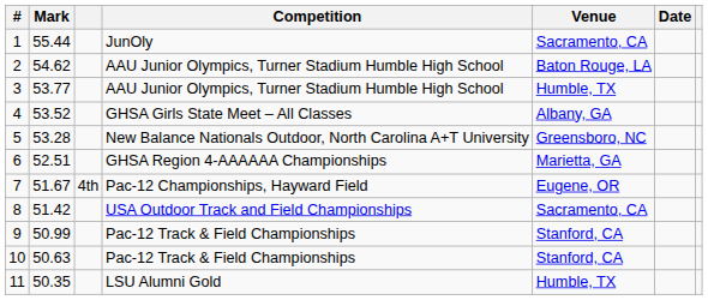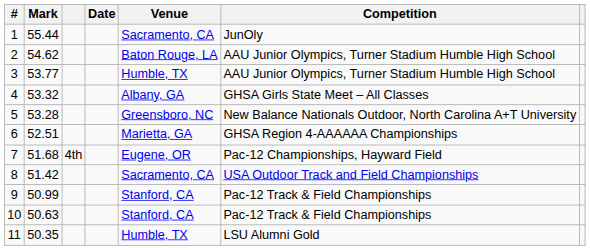columns swapped: Competition <-> Date
4 | Mark: 53.52 -> 53.32
7 | Mark: 51.67 -> 51.68
